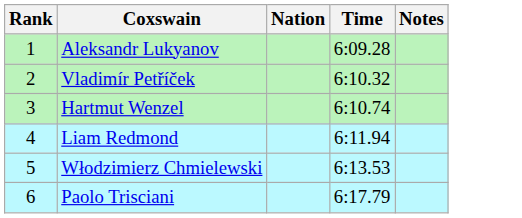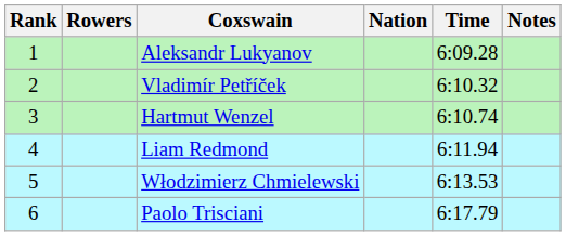+ column: Rowers
